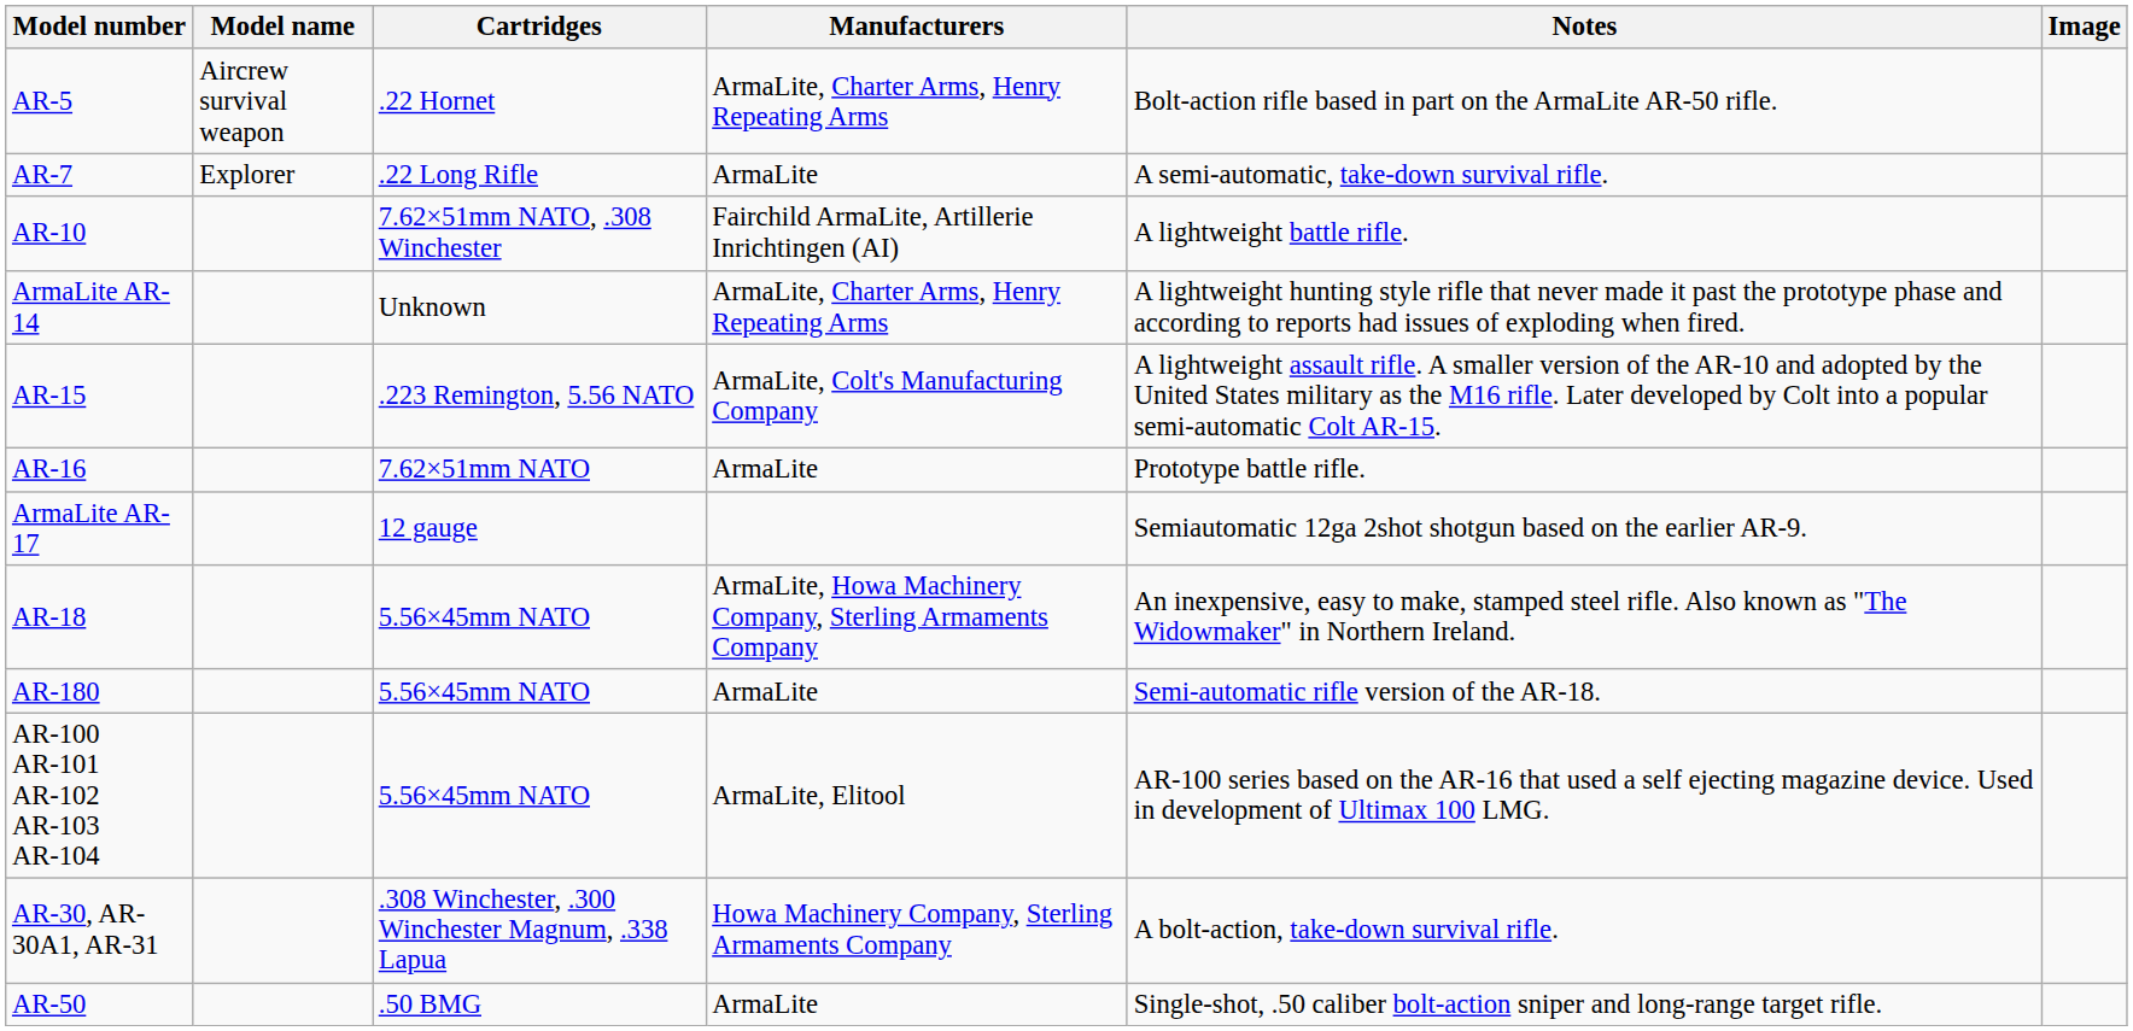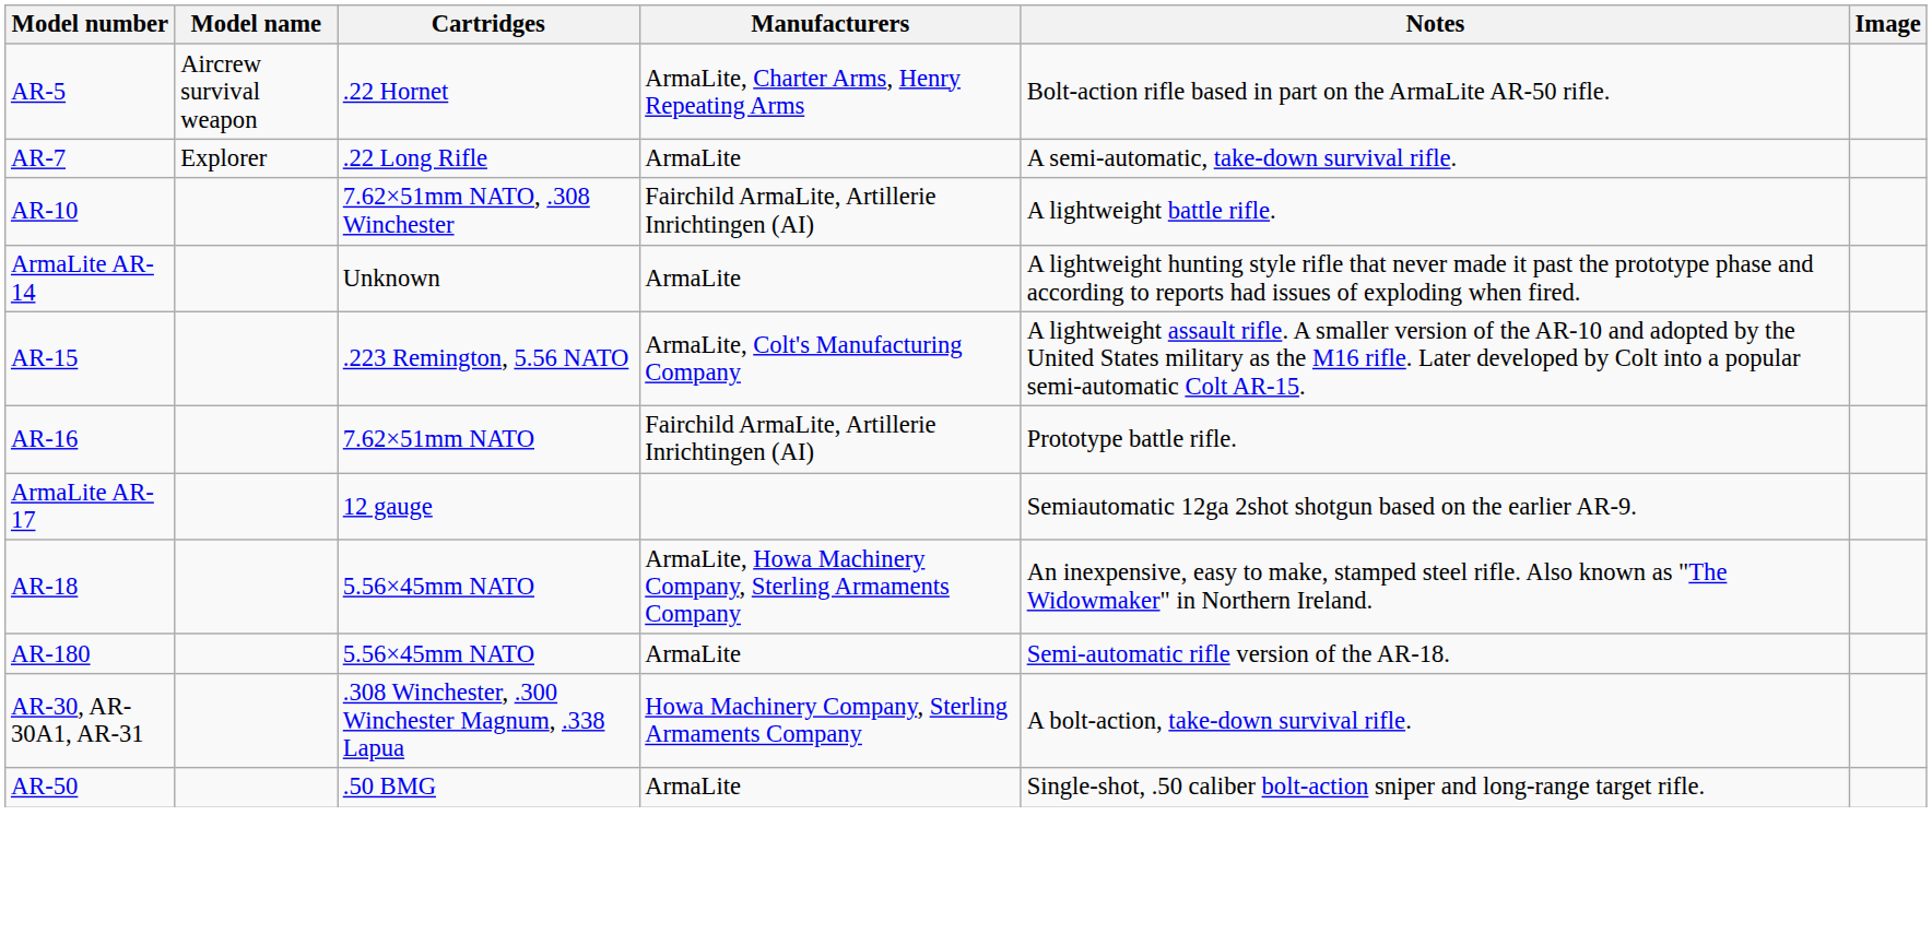ArmaLite AR-14 | Manufacturers: ArmaLite, Charter Arms, Henry Repeating Arms -> ArmaLite
AR-16 | Manufacturers: ArmaLite -> Fairchild ArmaLite, Artillerie Inrichtingen (AI)
- row: AR-100 AR-101 AR-102 AR-103 AR-104 | 5.56×45mm NATO | ArmaLite, Elitool | AR-100 series based on the AR-16 that used a self ejecting magazine device. Used in development of Ultimax 100 LMG.
